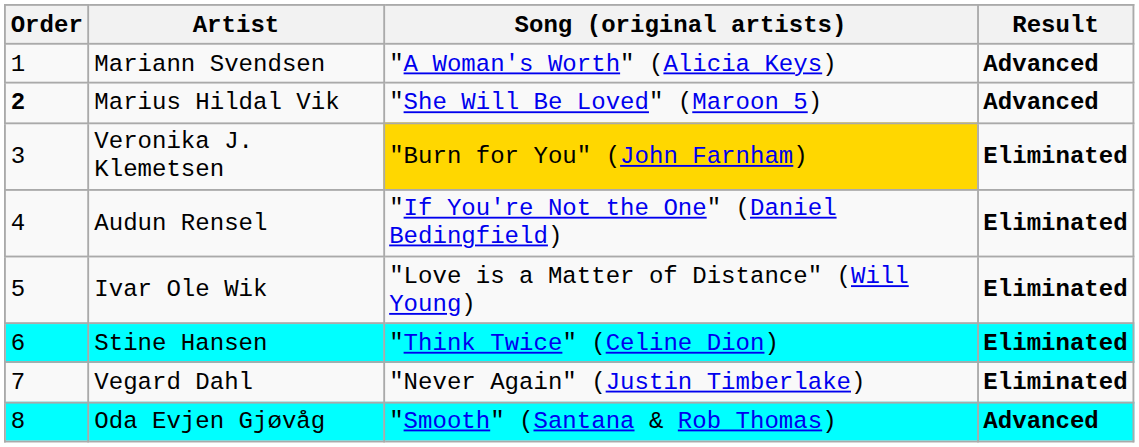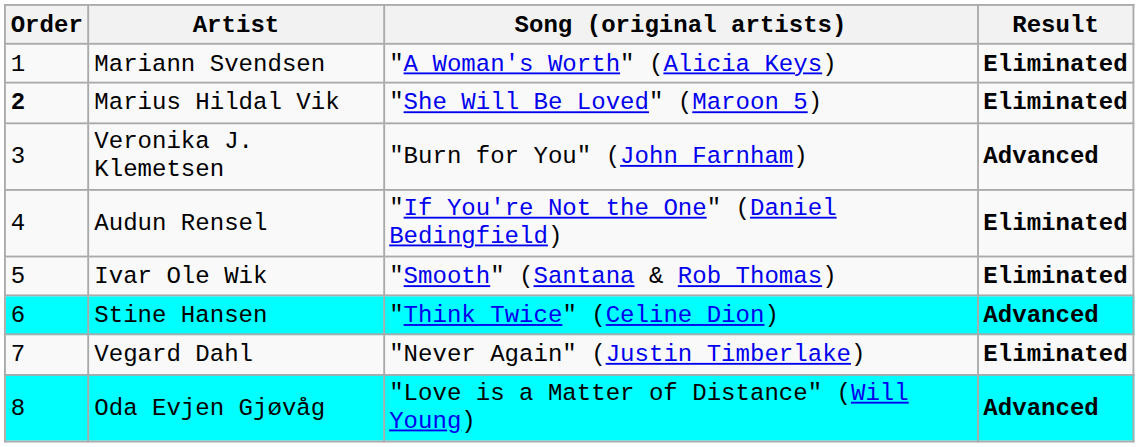Mariann Svendsen | Result: Advanced -> Eliminated
Marius Hildal Vik | Result: Advanced -> Eliminated
Veronika J. Klemetsen | Song (original artists): gold background -> no background
Veronika J. Klemetsen | Result: Eliminated -> Advanced
Ivar Ole Wik | Song (original artists): "Love is a Matter of Distance" (Will Young) -> "Smooth" (Santana & Rob Thomas)
Stine Hansen | Result: Eliminated -> Advanced
Oda Evjen Gjøvåg | Song (original artists): "Smooth" (Santana & Rob Thomas) -> "Love is a Matter of Distance" (Will Young)
